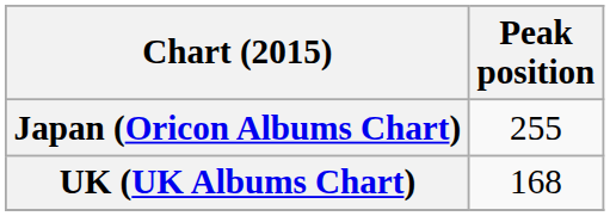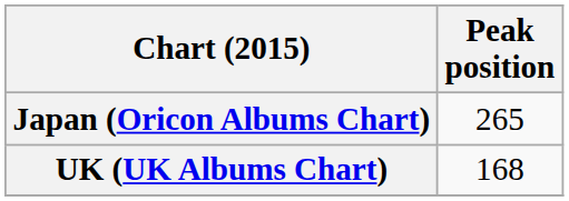Japan (Oricon Albums Chart) | Peak position: 255 -> 265
